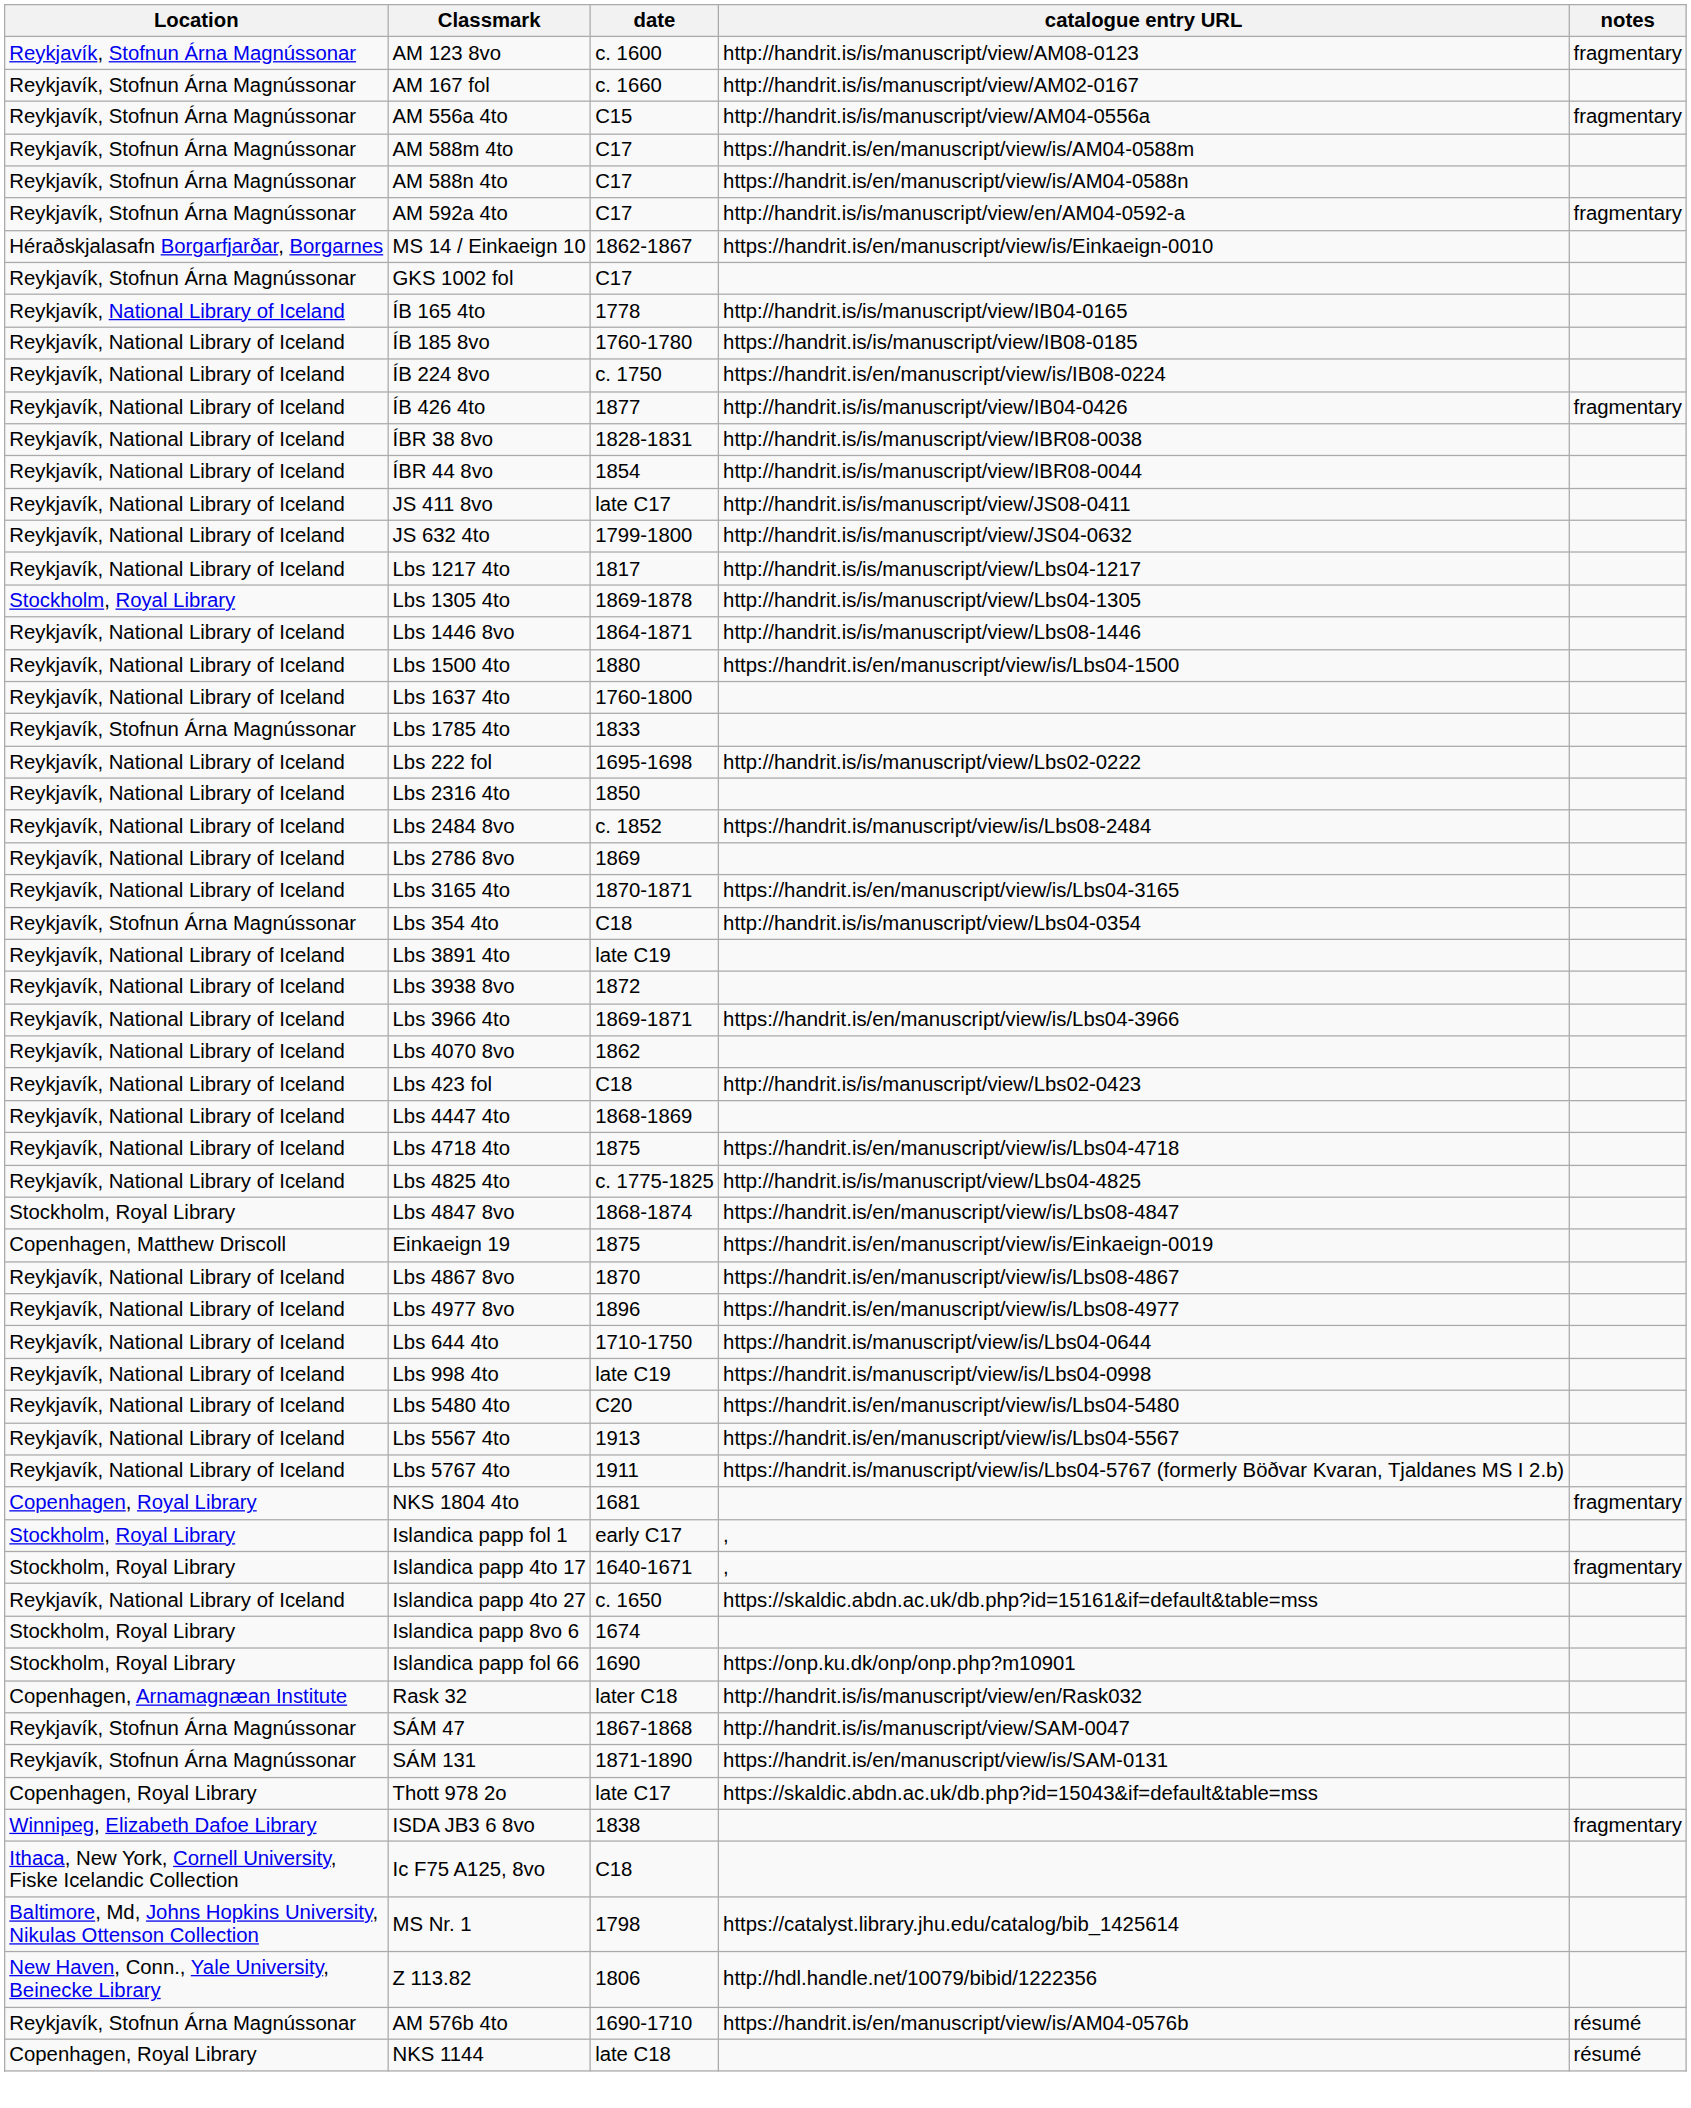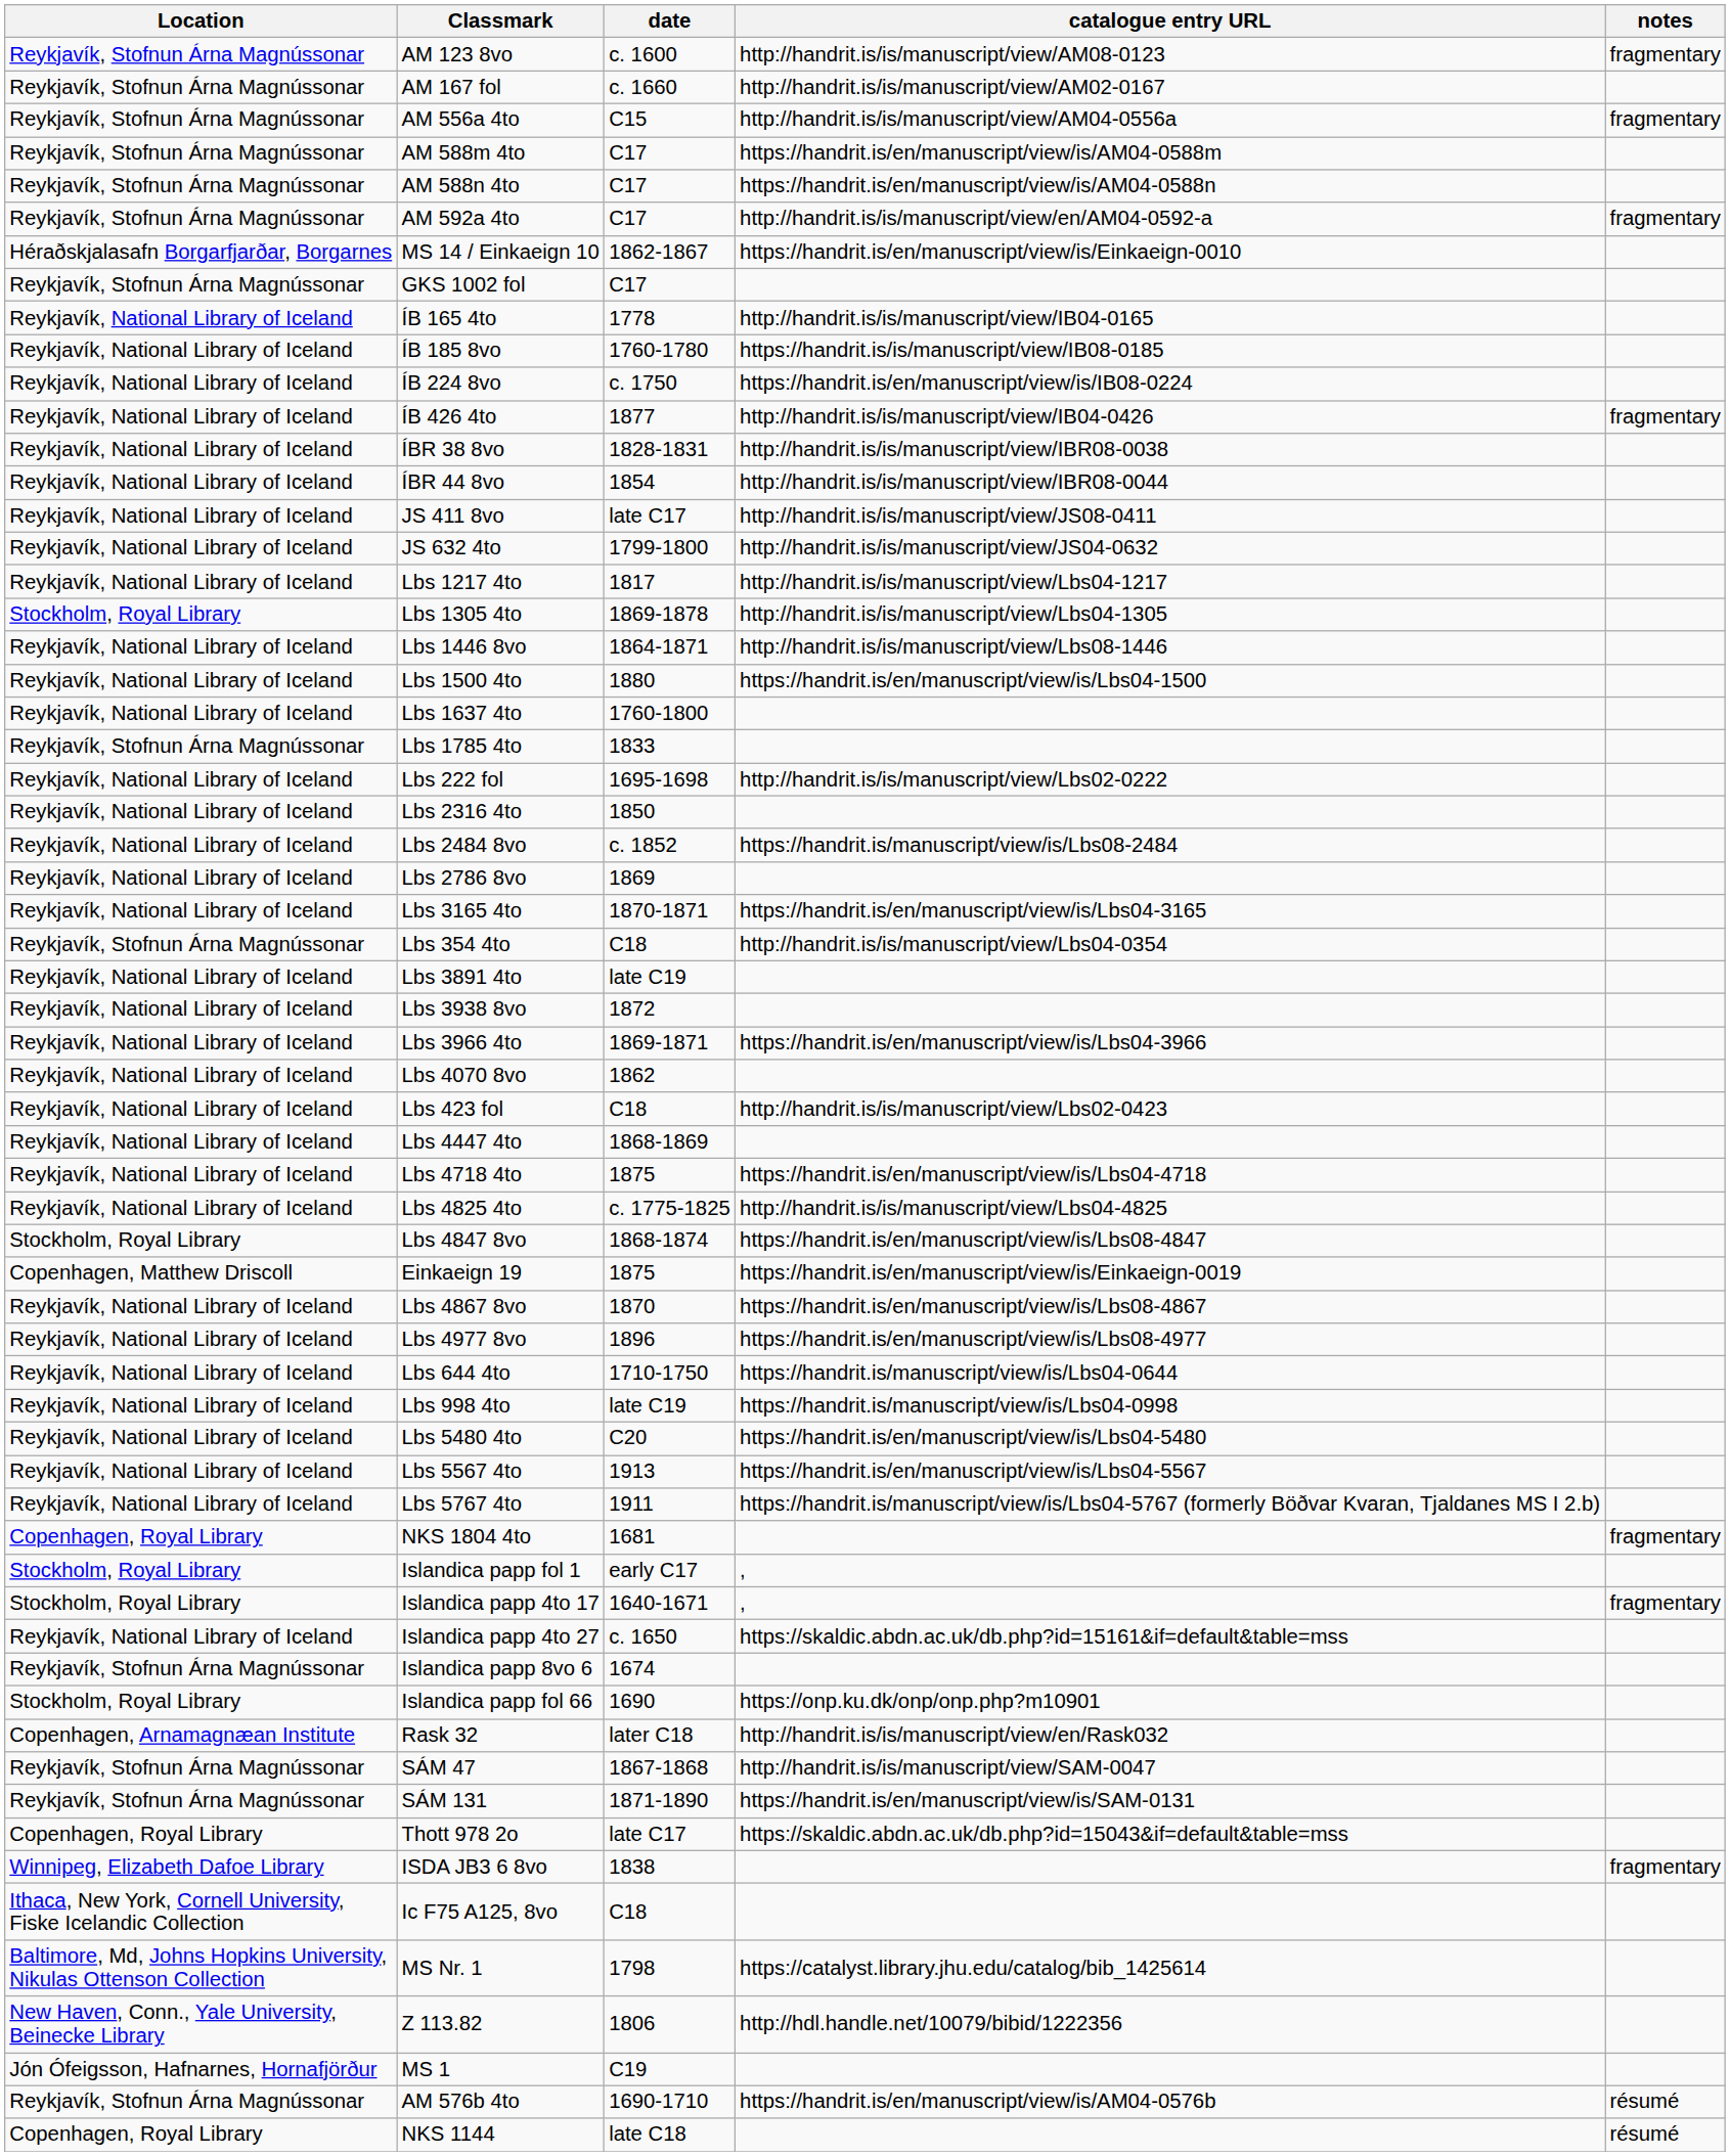Islandica papp 8vo 6 | Location: Stockholm, Royal Library -> Reykjavík, Stofnun Árna Magnússonar
+ row: Jón Ófeigsson, Hafnarnes, Hornafjörður | MS 1 | C19
